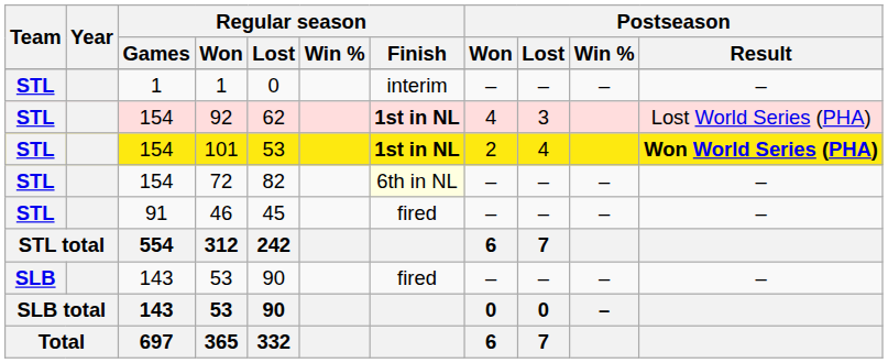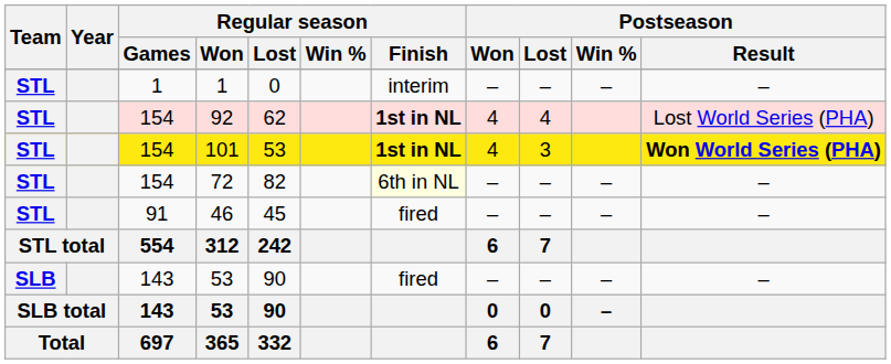92 | Postseason / Lost: 3 -> 4
101 | Postseason / Won: 2 -> 4
101 | Postseason / Lost: 4 -> 3
